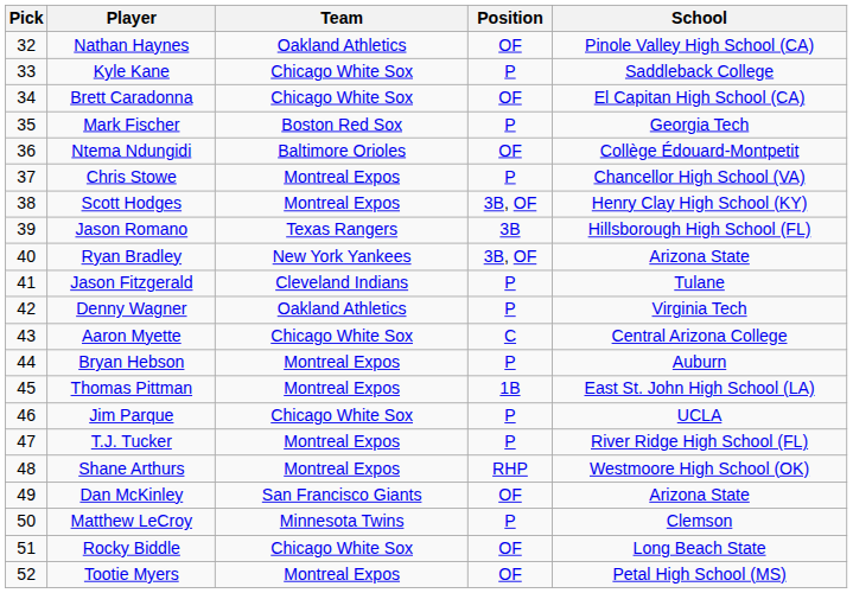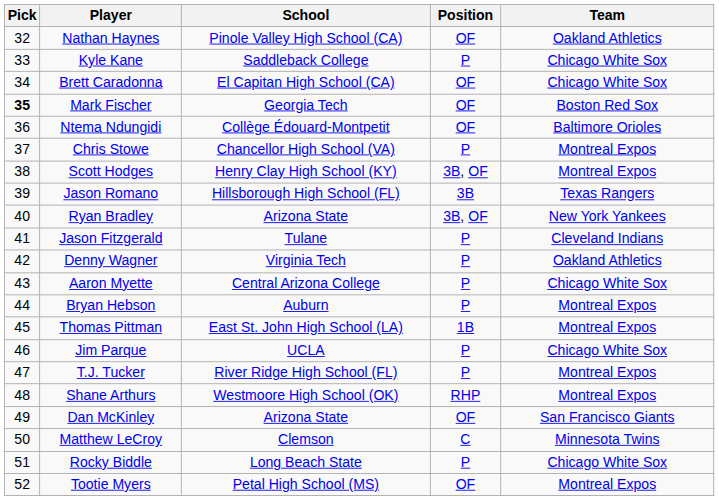columns swapped: Team <-> School
Mark Fischer | Pick: normal -> bold
Mark Fischer | Position: P -> OF
Aaron Myette | Position: C -> P
Matthew LeCroy | Position: P -> C
Rocky Biddle | Position: OF -> P
